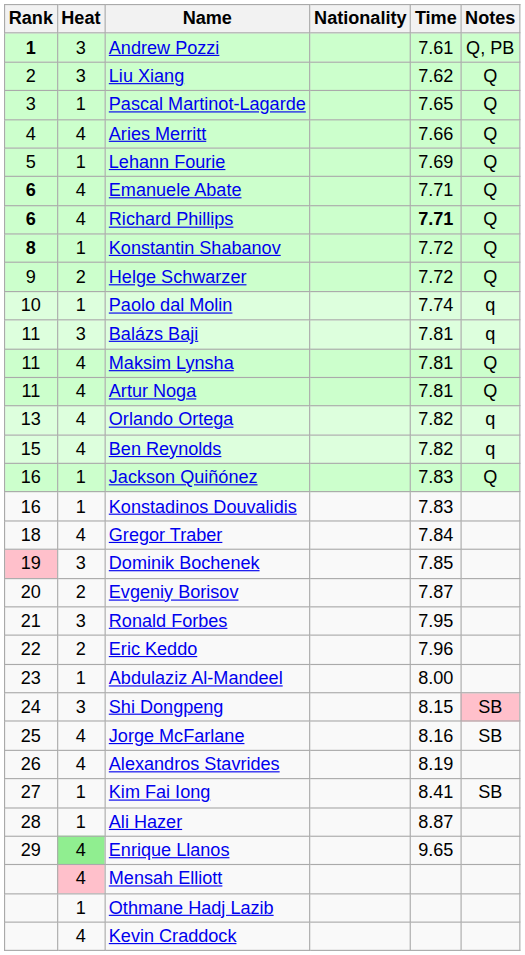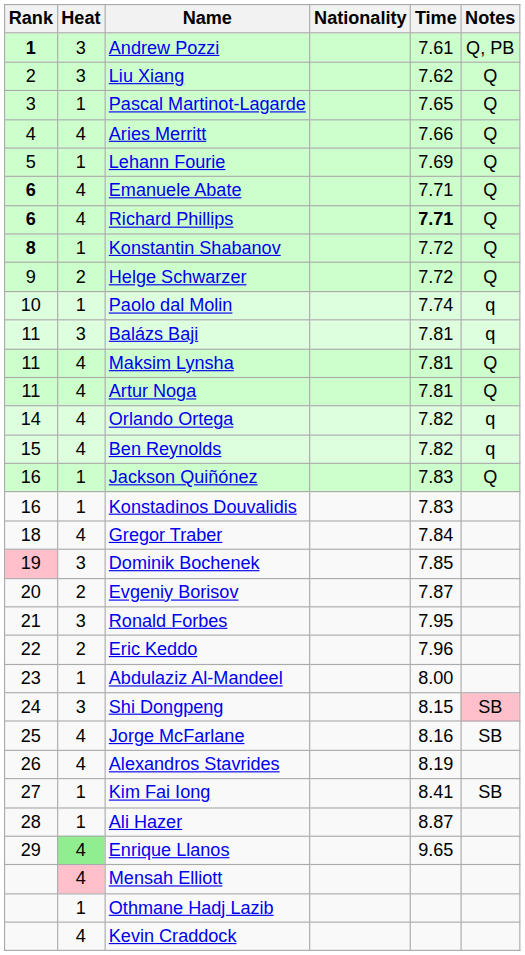Orlando Ortega | Rank: 13 -> 14
